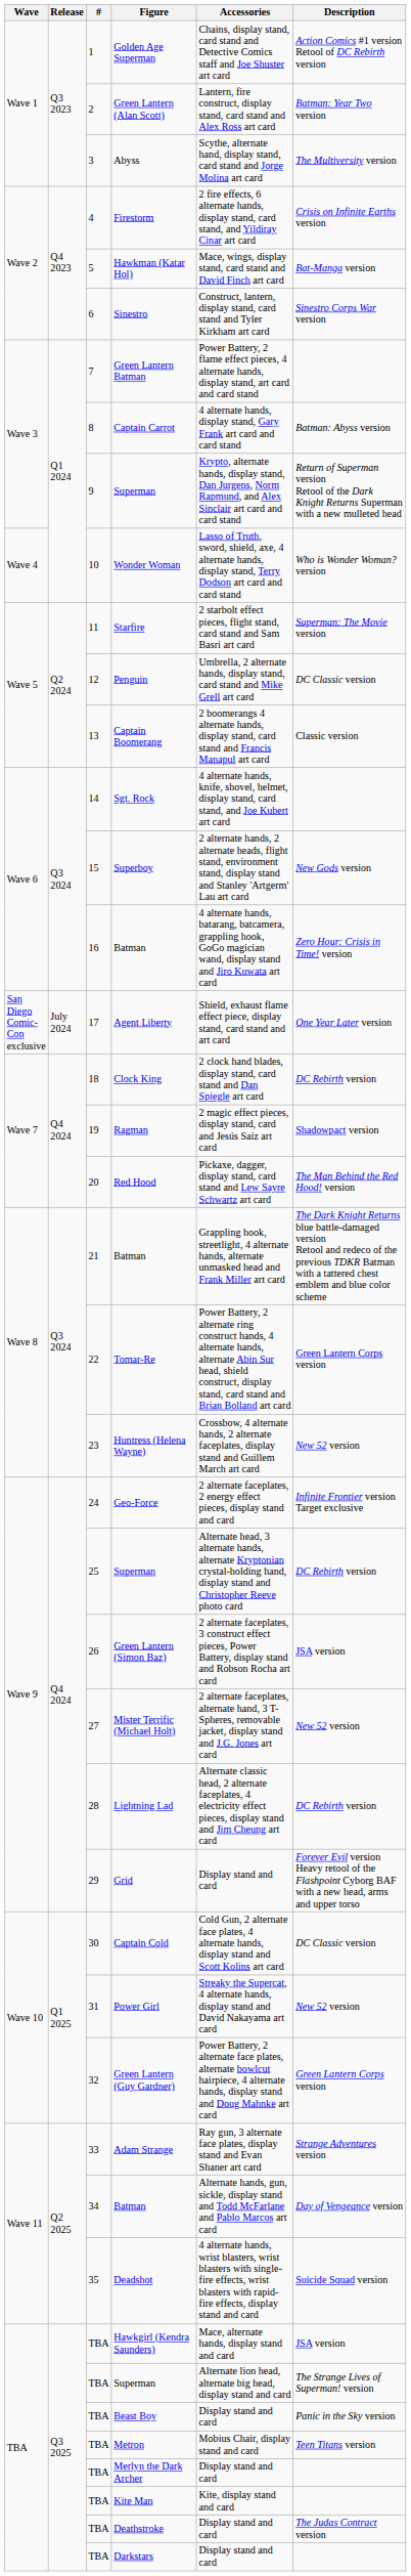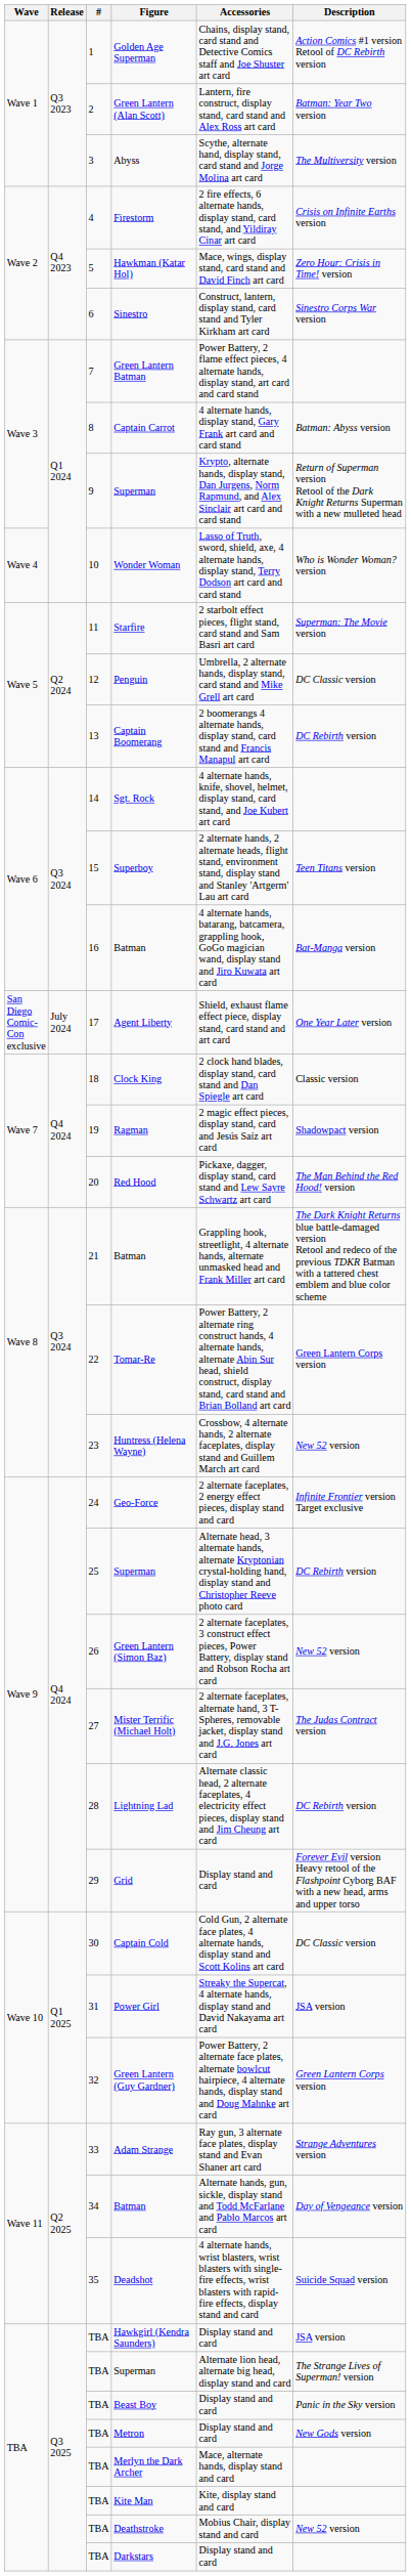Hawkman (Katar Hol) | Description: Bat-Manga version -> Zero Hour: Crisis in Time! version
Captain Boomerang | Description: Classic version -> DC Rebirth version
Superboy | Description: New Gods version -> Teen Titans version
16 / Batman | Description: Zero Hour: Crisis in Time! version -> Bat-Manga version
Clock King | Description: DC Rebirth version -> Classic version
Green Lantern (Simon Baz) | Description: JSA version -> New 52 version
Mister Terrific (Michael Holt) | Description: New 52 version -> The Judas Contract version
Power Girl | Description: New 52 version -> JSA version
Hawkgirl (Kendra Saunders) | Accessories: Mace, alternate hands, display stand and card -> Display stand and card
Metron | Accessories: Mobius Chair, display stand and card -> Display stand and card
Metron | Description: Teen Titans version -> New Gods version
Merlyn the Dark Archer | Accessories: Display stand and card -> Mace, alternate hands, display stand and card
Deathstroke | Accessories: Display stand and card -> Mobius Chair, display stand and card
Deathstroke | Description: The Judas Contract version -> New 52 version
